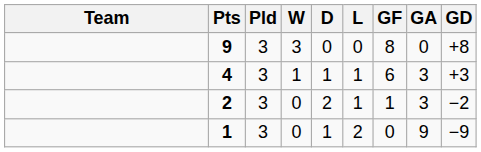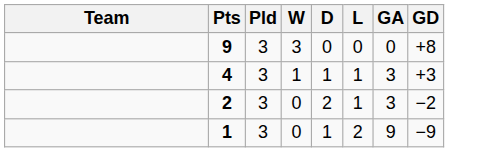- column: GF | 8 | 6 | 1 | 0
